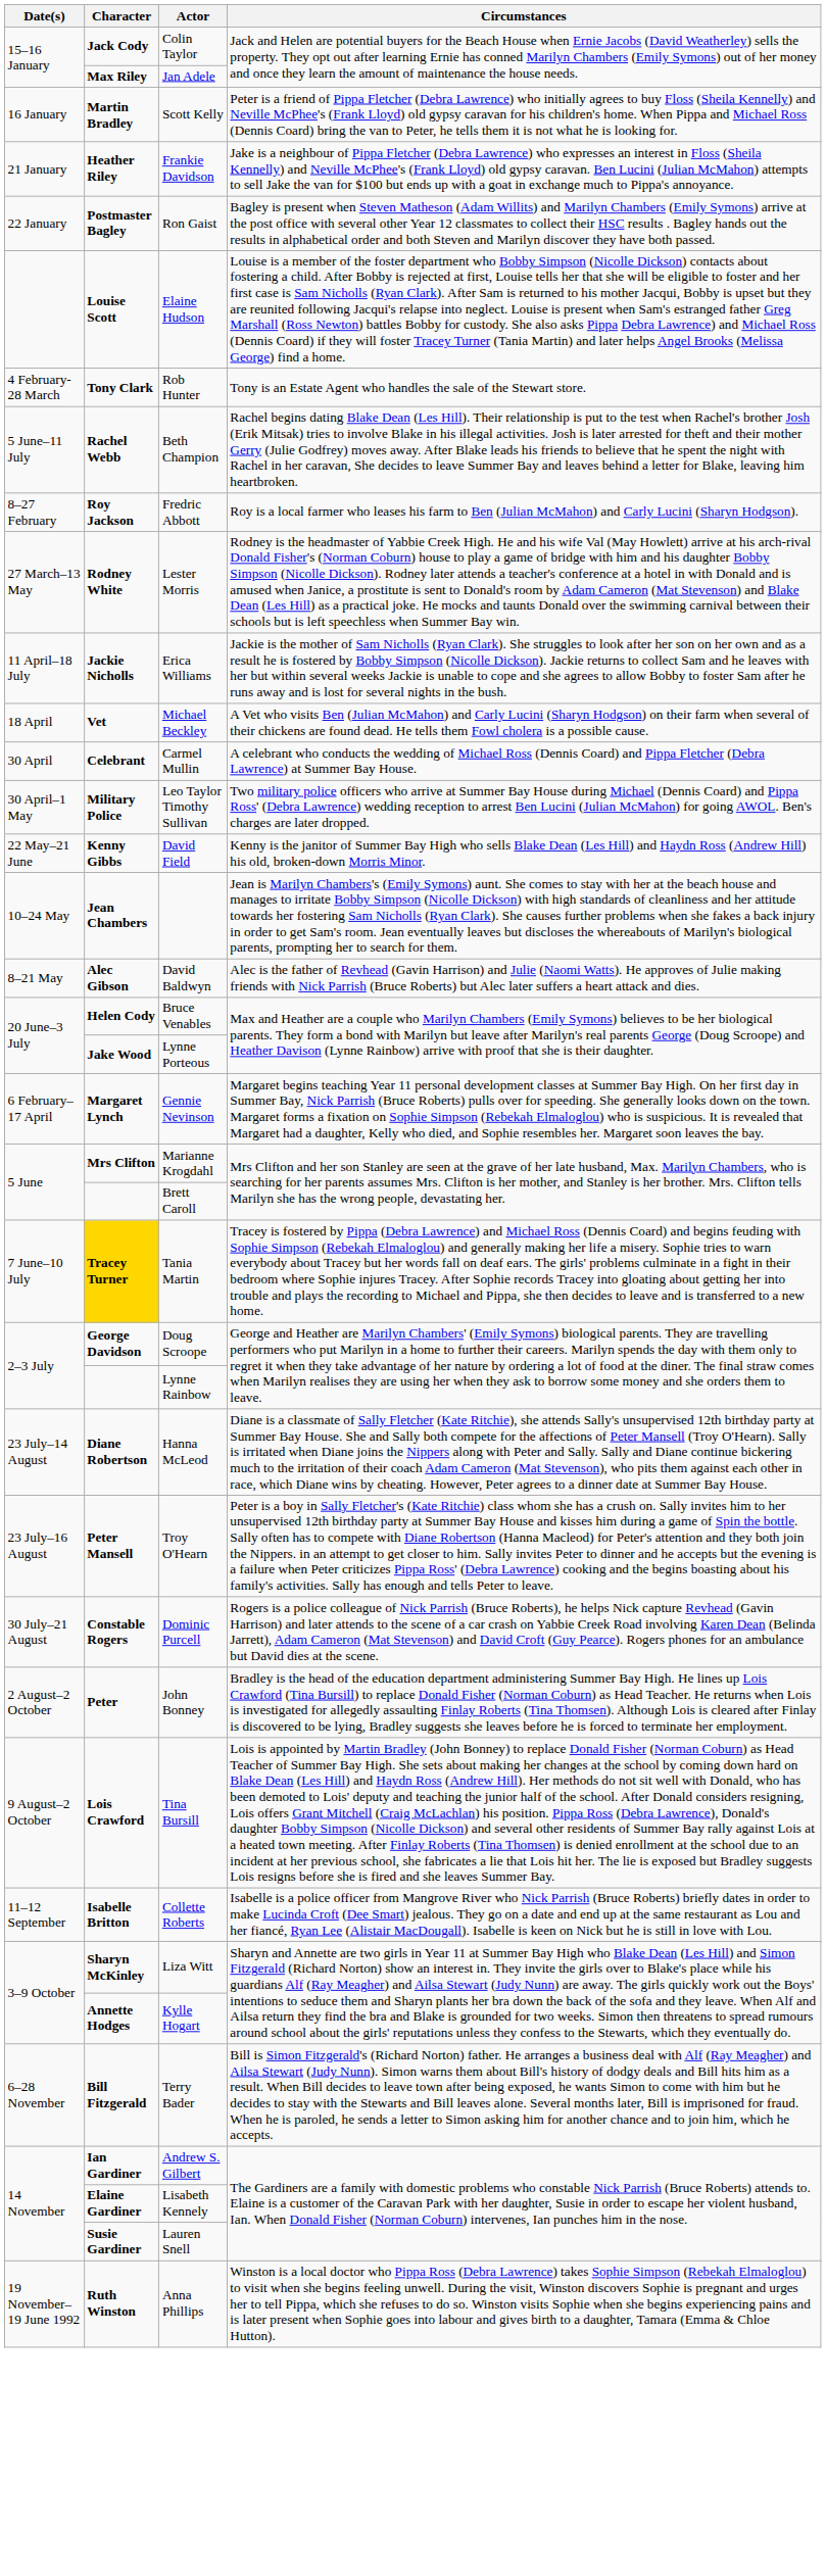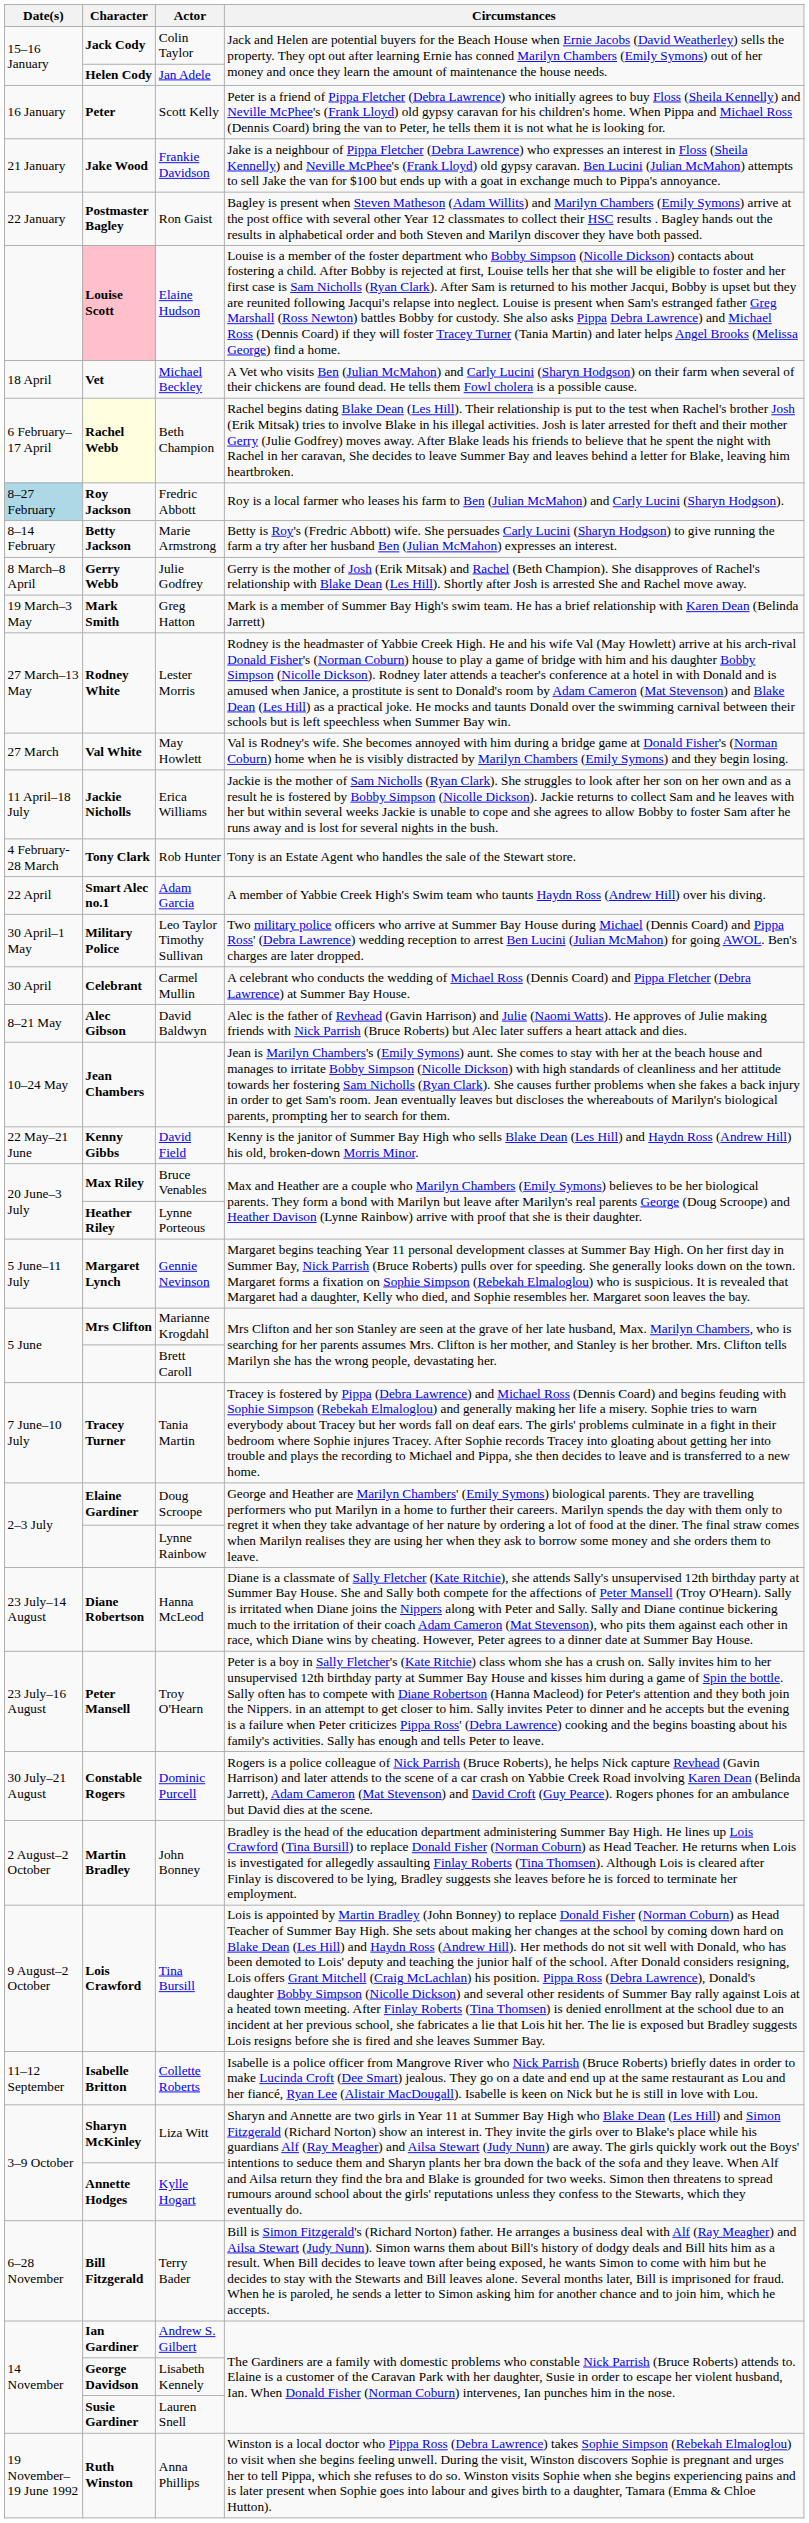Jan Adele | Character: Max Riley -> Helen Cody
Scott Kelly | Character: Martin Bradley -> Peter
Frankie Davidson | Character: Heather Riley -> Jake Wood
Elaine Hudson | Character: no background -> pink background
rows swapped: Rob Hunter <-> Michael Beckley
Beth Champion | Date(s): 5 June–11 July -> 6 February–17 April
Beth Champion | Character: no background -> lightyellow background
Fredric Abbott | Date(s): no background -> lightblue background
+ row: 8–14 February | Betty Jackson | Marie Armstrong | Betty is Roy's (Fredric Abbott) wife. She persuades Carly Lucini (Sharyn Hodgson) to give running the farm a try after her husband Ben (Julian McMahon) expresses an interest.
+ row: 8 March–8 April | Gerry Webb | Julie Godfrey | Gerry is the mother of Josh (Erik Mitsak) and Rachel (Beth Champion). She disapproves of Rachel's relationship with Blake Dean (Les Hill). Shortly after Josh is arrested She and Rachel move away.
+ row: 19 March–3 May | Mark Smith | Greg Hatton | Mark is a member of Summer Bay High's swim team. He has a brief relationship with Karen Dean (Belinda Jarrett)
+ row: 27 March | Val White | May Howlett | Val is Rodney's wife. She becomes annoyed with him during a bridge game at Donald Fisher's (Norman Coburn) home when he is visibly distracted by Marilyn Chambers (Emily Symons) and they begin losing.
+ row: 22 April | Smart Alec no.1 | Adam Garcia | A member of Yabbie Creek High's Swim team who taunts Haydn Ross (Andrew Hill) over his diving.
rows swapped: Carmel Mullin <-> Leo Taylor Timothy Sullivan
rows swapped: David Baldwyn <-> David Field
Bruce Venables | Character: Helen Cody -> Max Riley
Lynne Porteous | Character: Jake Wood -> Heather Riley
Gennie Nevinson | Date(s): 6 February–17 April -> 5 June–11 July
Tania Martin | Character: gold background -> no background
Doug Scroope | Character: George Davidson -> Elaine Gardiner
John Bonney | Character: Peter -> Martin Bradley
Lisabeth Kennely | Character: Elaine Gardiner -> George Davidson
